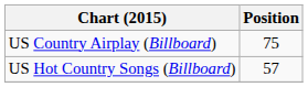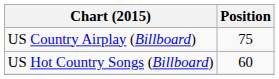US Hot Country Songs (Billboard) | Position: 57 -> 60
